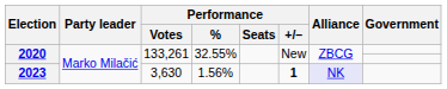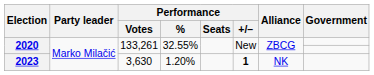2023 | Performance / %: 1.56% -> 1.20%
2023 | Alliance: lavender background -> no background
